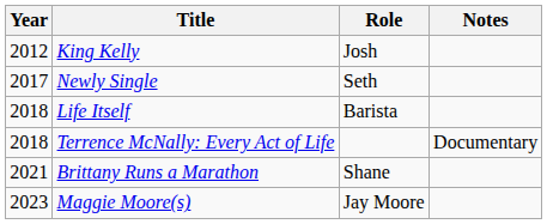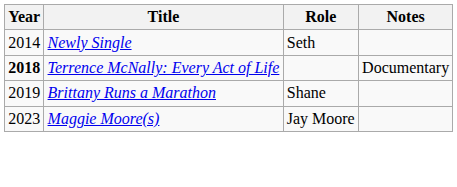- row: 2012 | King Kelly | Josh
Newly Single | Year: 2017 -> 2014
- row: 2018 | Life Itself | Barista
Terrence McNally: Every Act of Life | Year: normal -> bold
Brittany Runs a Marathon | Year: 2021 -> 2019
